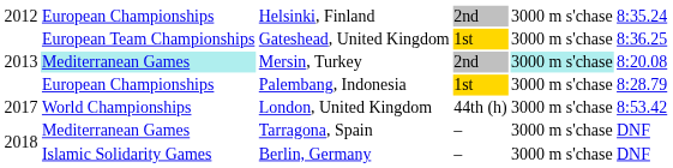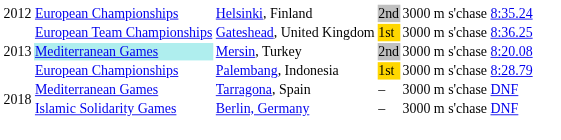Mersin, Turkey | column 5: paleturquoise background -> no background
- row: 2017 | World Championships | London, United Kingdom | 44th (h) | 3000 m s'chase | 8:53.42
